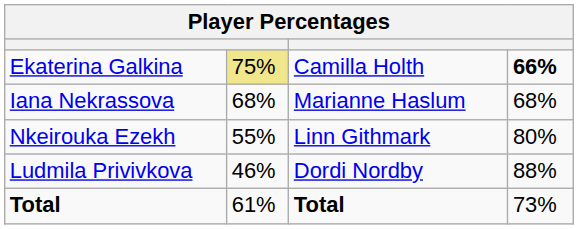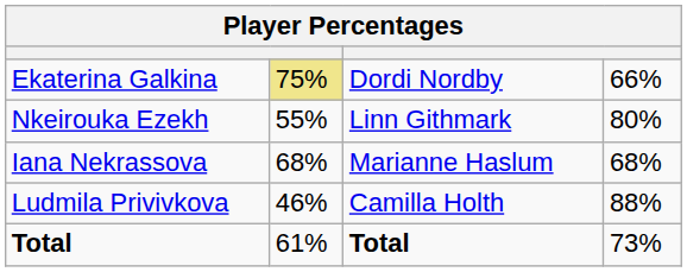Ekaterina Galkina | column 3: Camilla Holth -> Dordi Nordby
Ekaterina Galkina | column 4: bold -> normal
rows swapped: Iana Nekrassova <-> Nkeirouka Ezekh
Ludmila Privivkova | column 3: Dordi Nordby -> Camilla Holth
